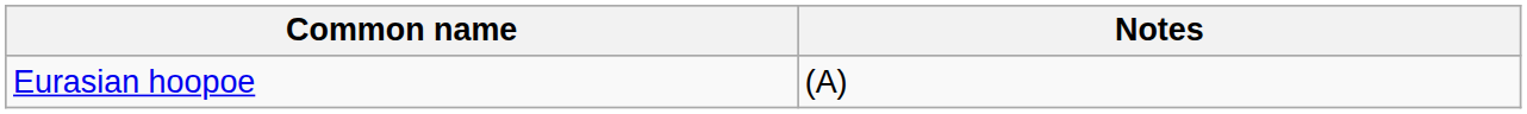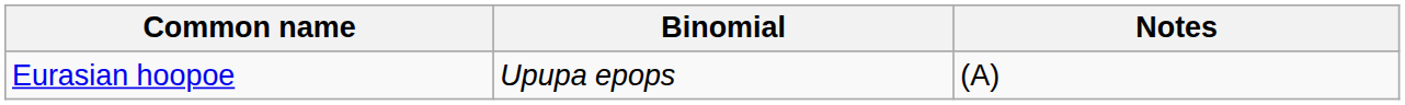+ column: Binomial | Upupa epops
